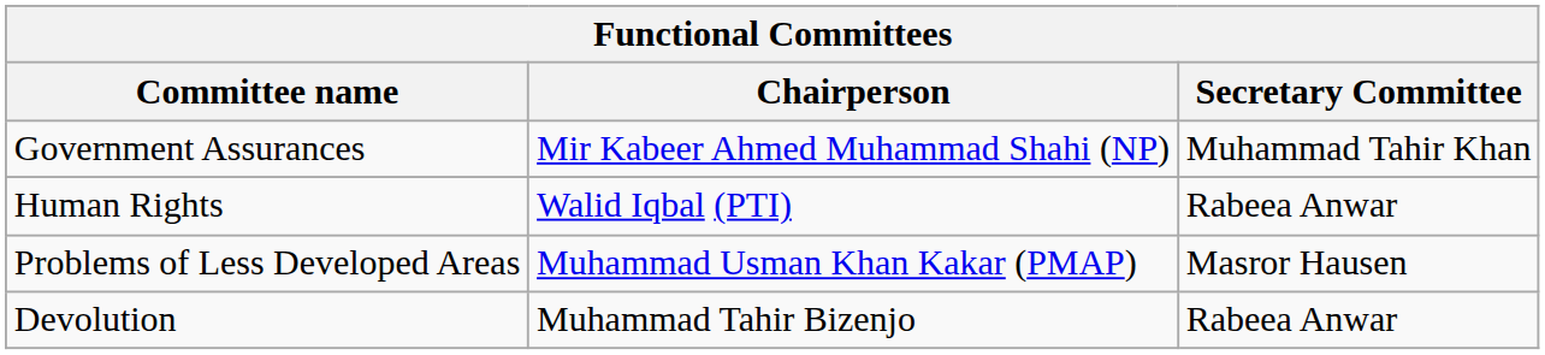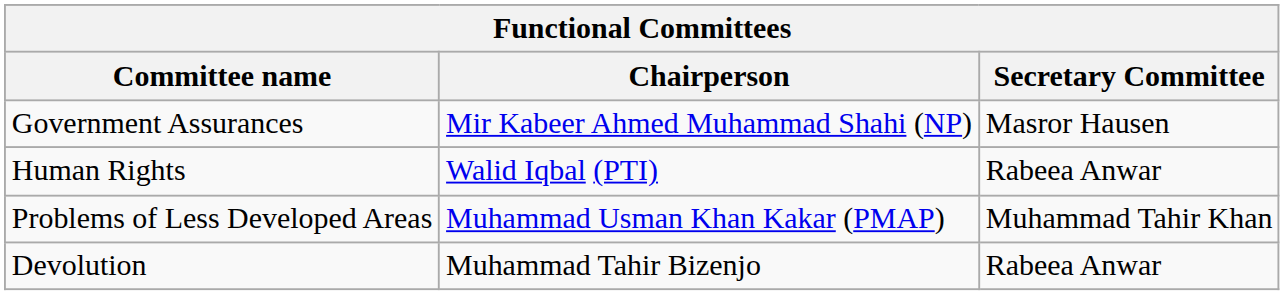Government Assurances | Secretary Committee: Muhammad Tahir Khan -> Masror Hausen
Problems of Less Developed Areas | Secretary Committee: Masror Hausen -> Muhammad Tahir Khan
